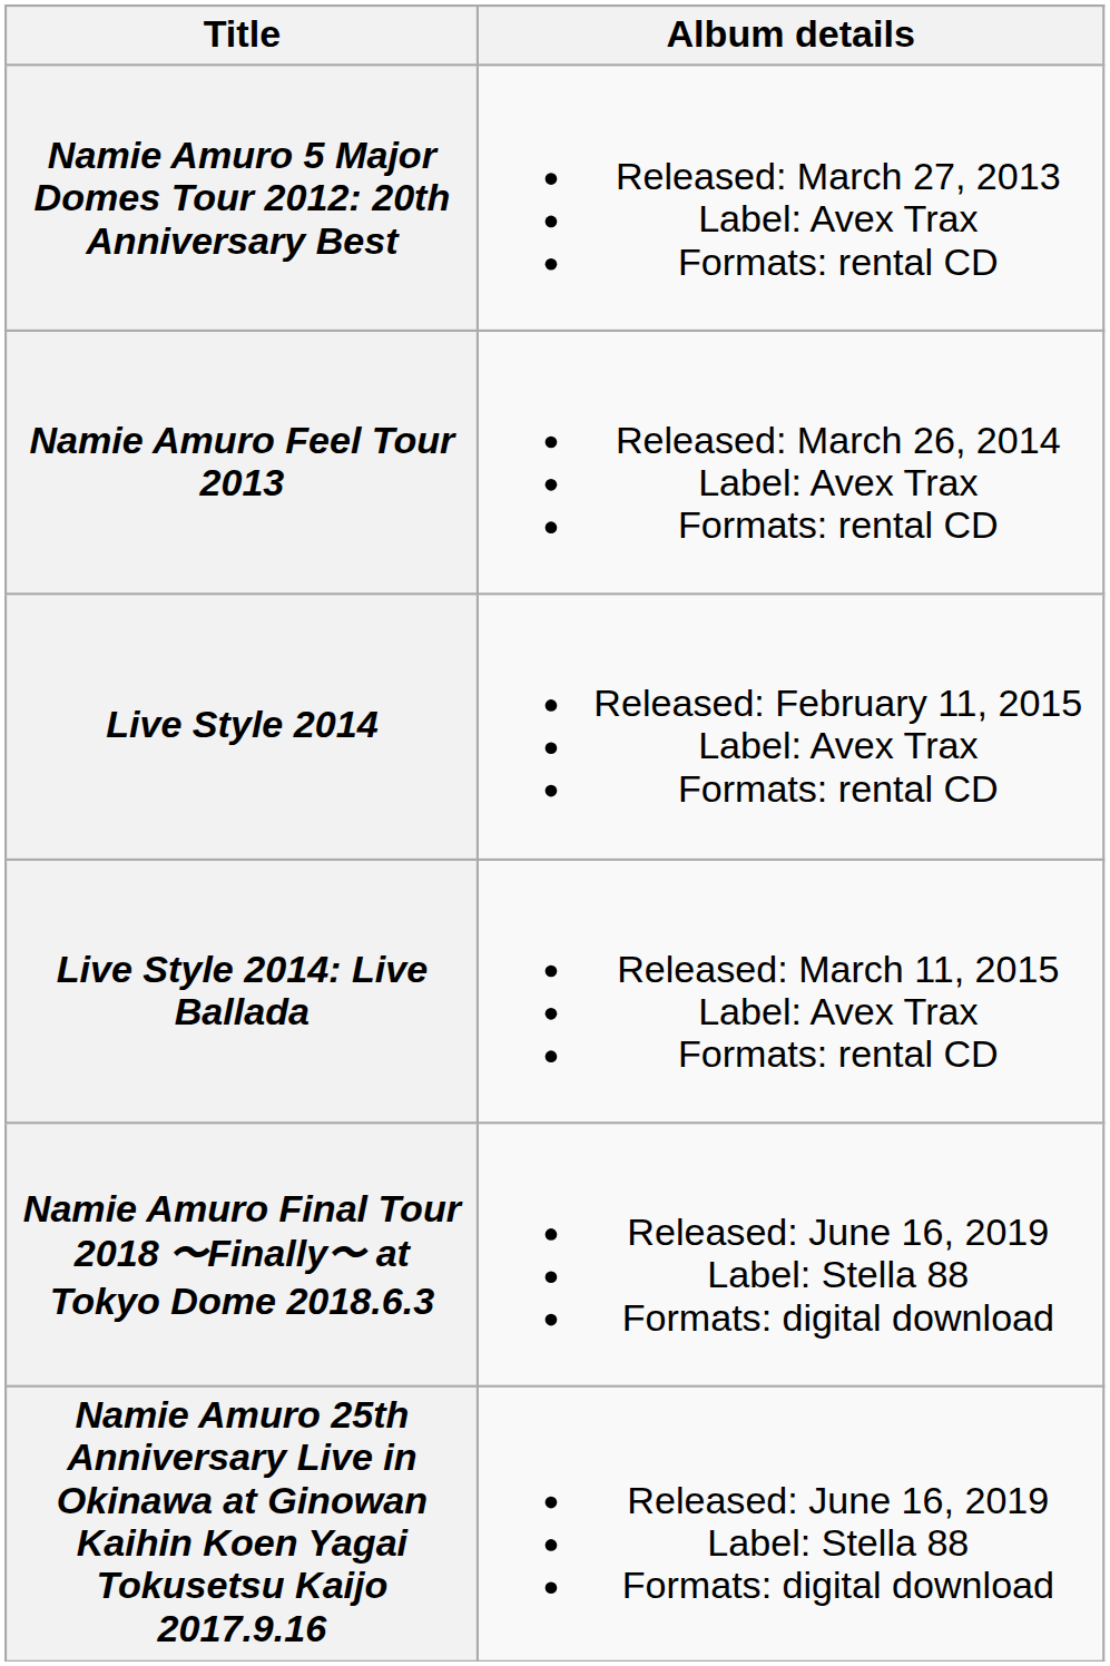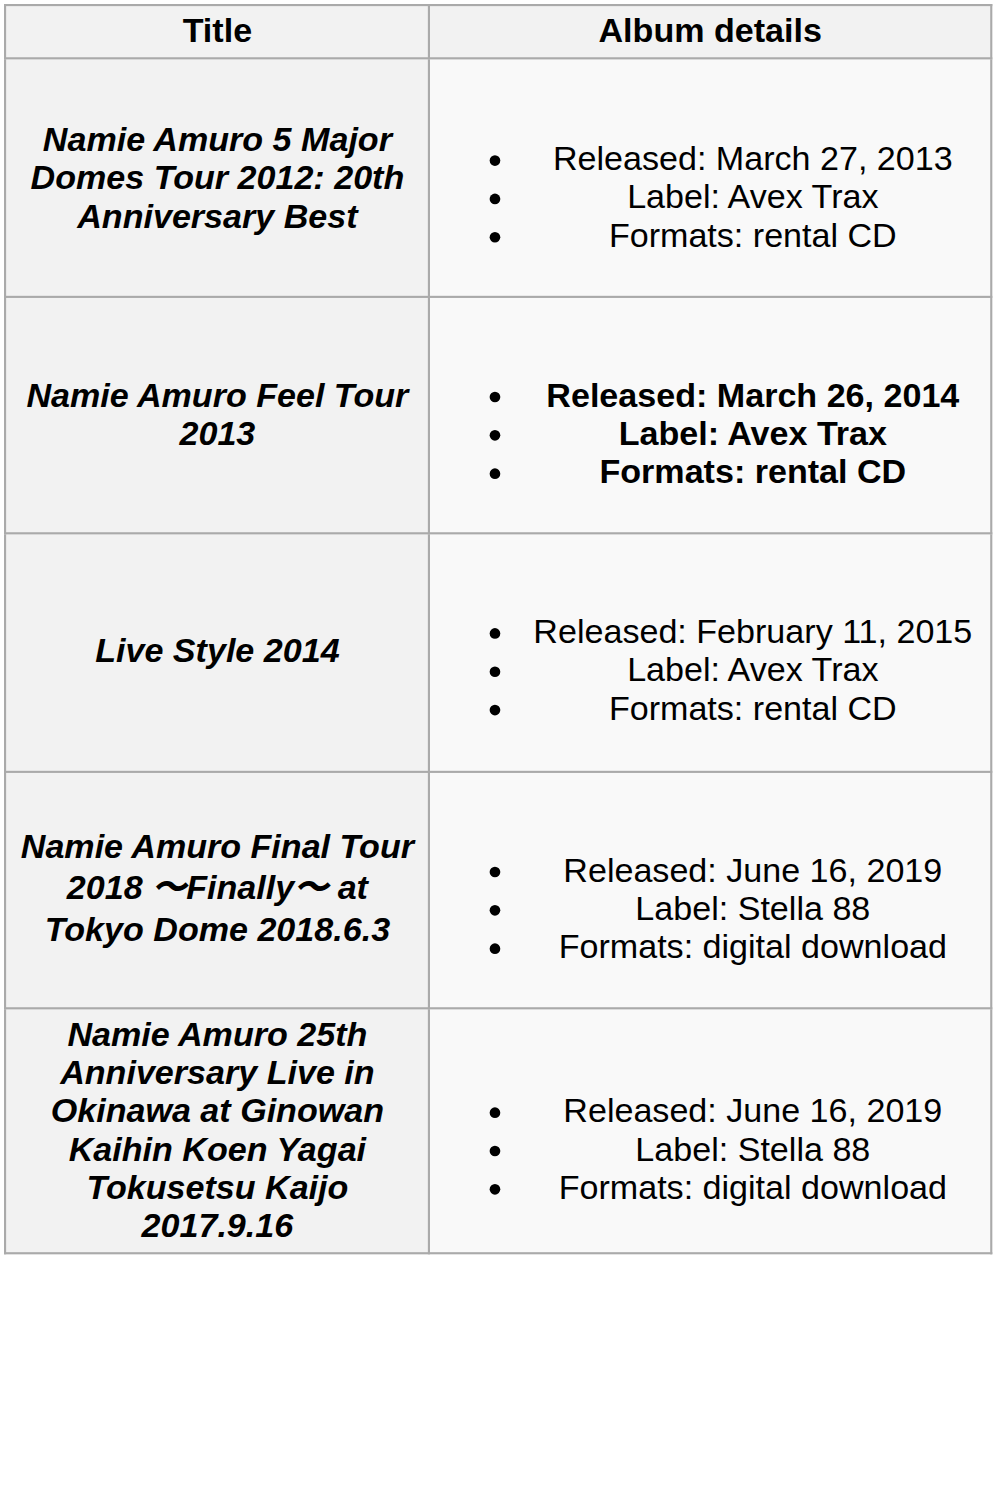Namie Amuro Feel Tour 2013 | Album details: normal -> bold
- row: Live Style 2014: Live Ballada | Released: March 11, 2015 Label: Avex Trax Formats: rental CD
